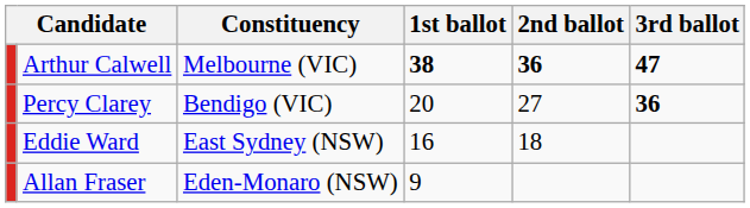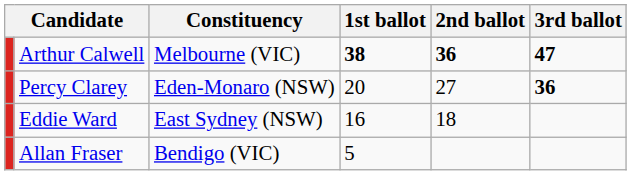Percy Clarey | Constituency: Bendigo (VIC) -> Eden-Monaro (NSW)
Allan Fraser | Constituency: Eden-Monaro (NSW) -> Bendigo (VIC)
Allan Fraser | 1st ballot: 9 -> 5
